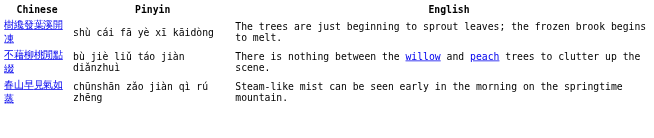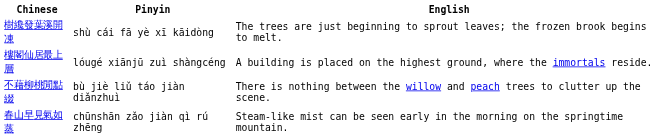+ row: 樓閣仙居最上層 | lóugé xiānjū zuì shàngcéng | A building is placed on the highest ground, where the immortals reside.
